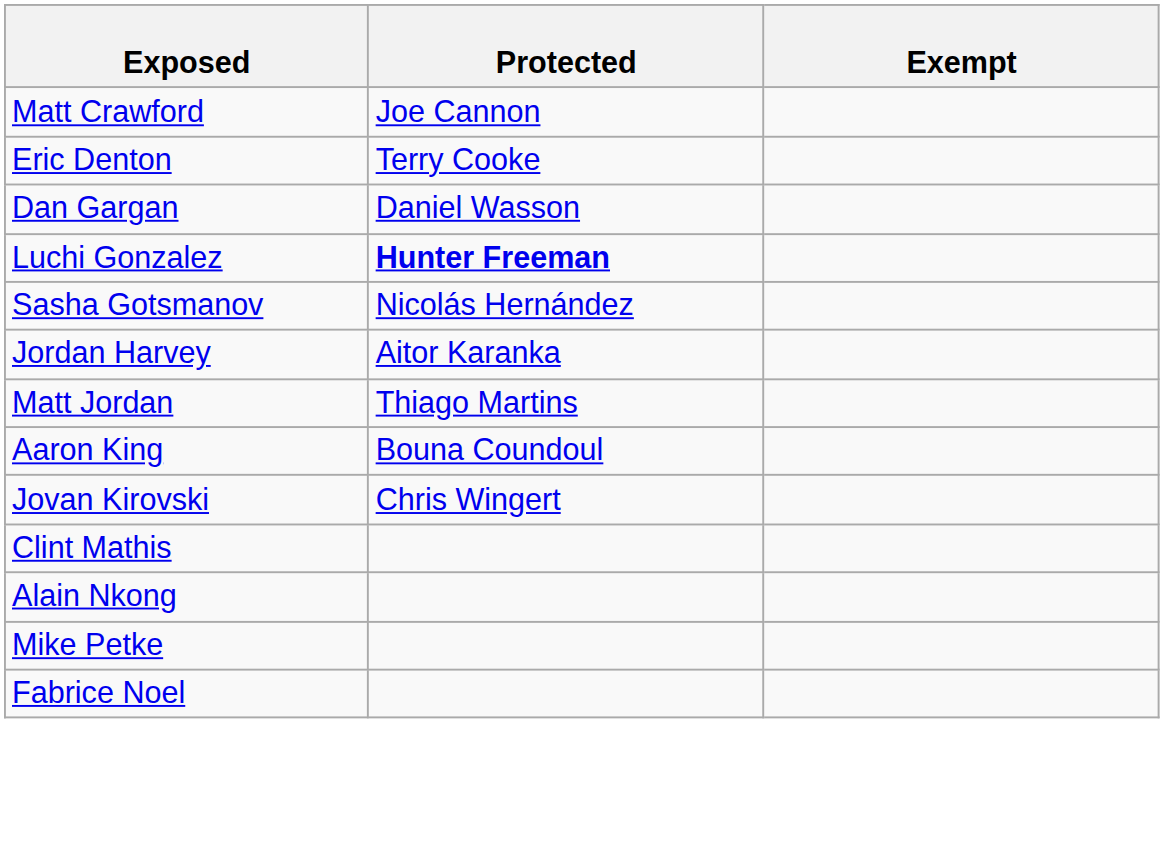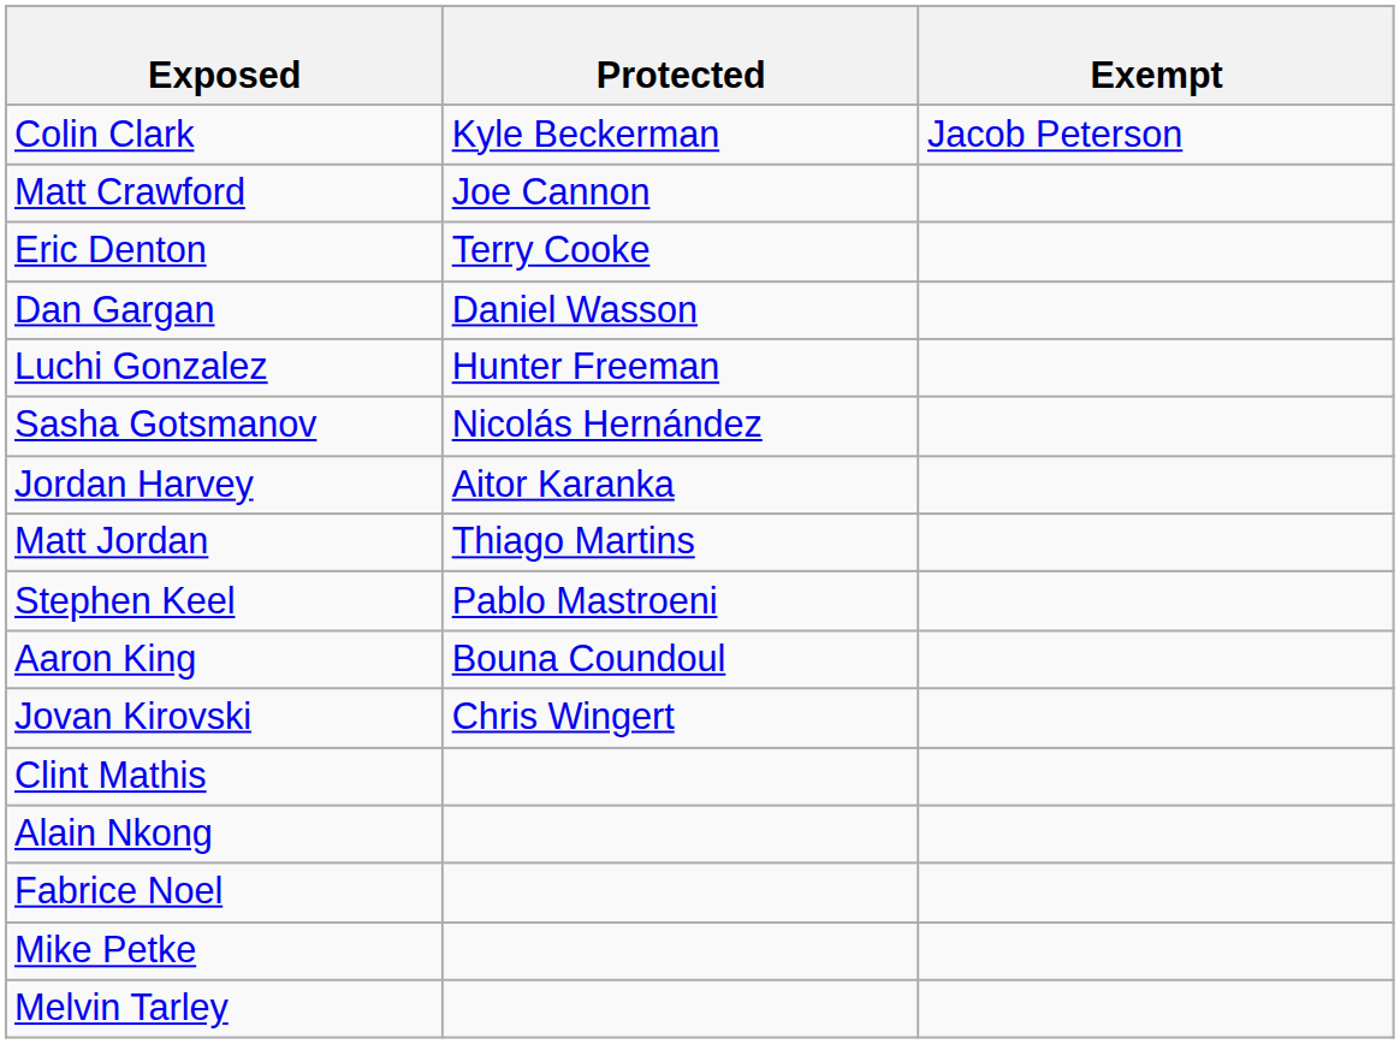+ row: Colin Clark | Kyle Beckerman | Jacob Peterson
Luchi Gonzalez | Protected: bold -> normal
+ row: Stephen Keel | Pablo Mastroeni
rows swapped: Fabrice Noel <-> Mike Petke
+ row: Melvin Tarley
